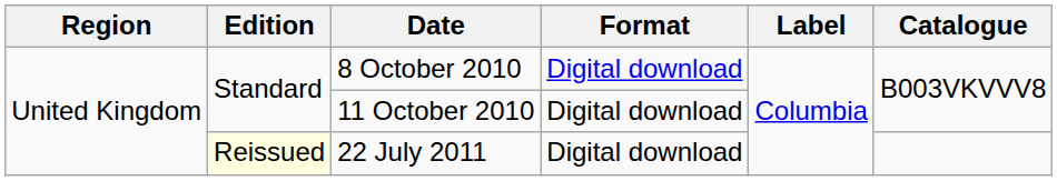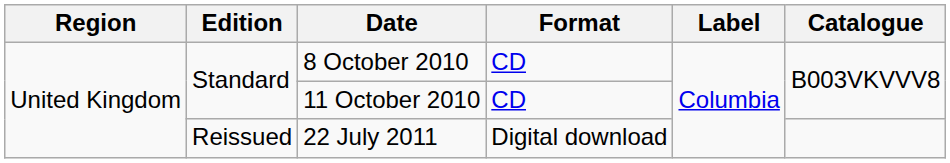8 October 2010 | Format: Digital download -> CD
11 October 2010 | Format: Digital download -> CD
22 July 2011 | Edition: lightyellow background -> no background
